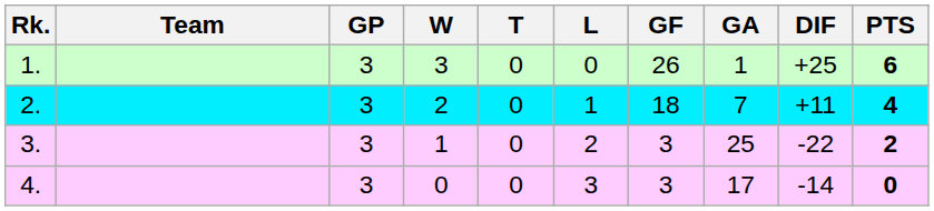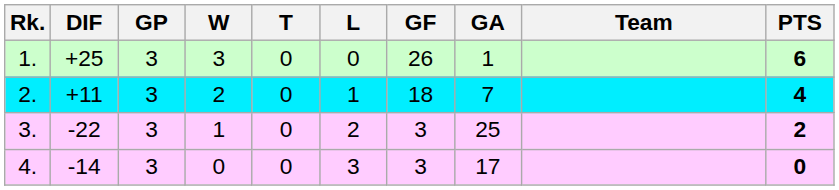columns swapped: Team <-> DIF
